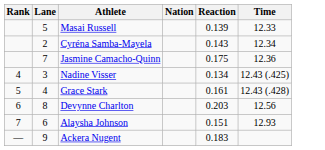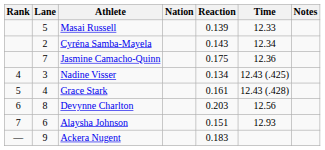+ column: Notes
